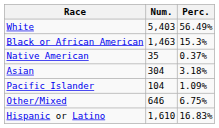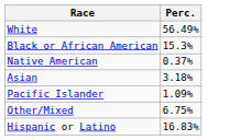- column: Num. | 5,403 | 1,463 | 35 | 304 | 104 | 646 | 1,610
